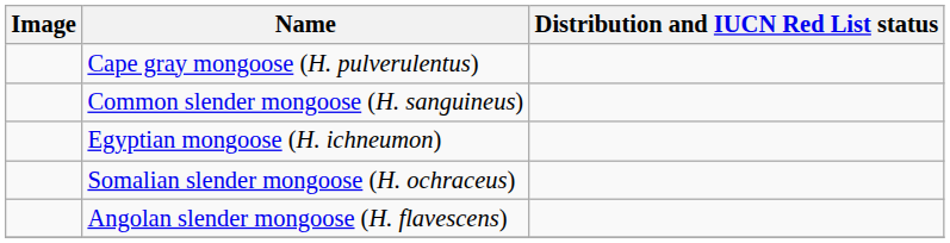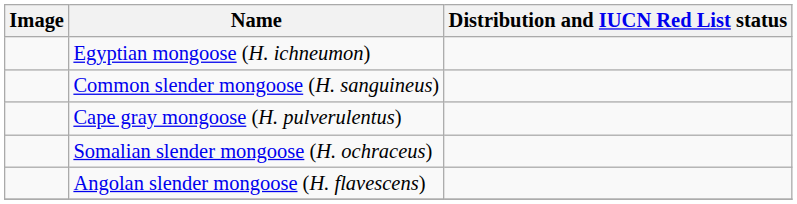rows swapped: Egyptian mongoose (H. ichneumon) <-> Cape gray mongoose (H. pulverulentus)
